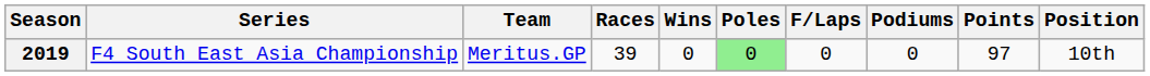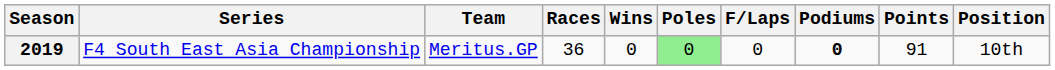2019 | Races: 39 -> 36
2019 | Podiums: normal -> bold
2019 | Points: 97 -> 91
